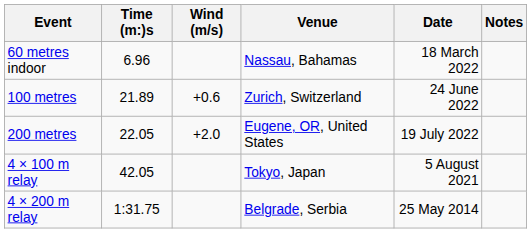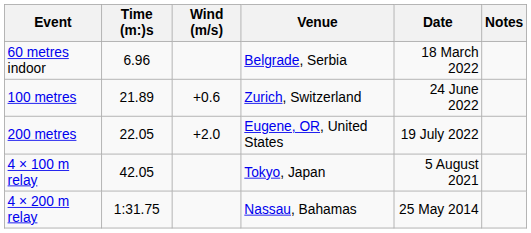60 metres indoor | Venue: Nassau, Bahamas -> Belgrade, Serbia
4 × 200 m relay | Venue: Belgrade, Serbia -> Nassau, Bahamas
